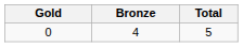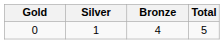+ column: Silver | 1
